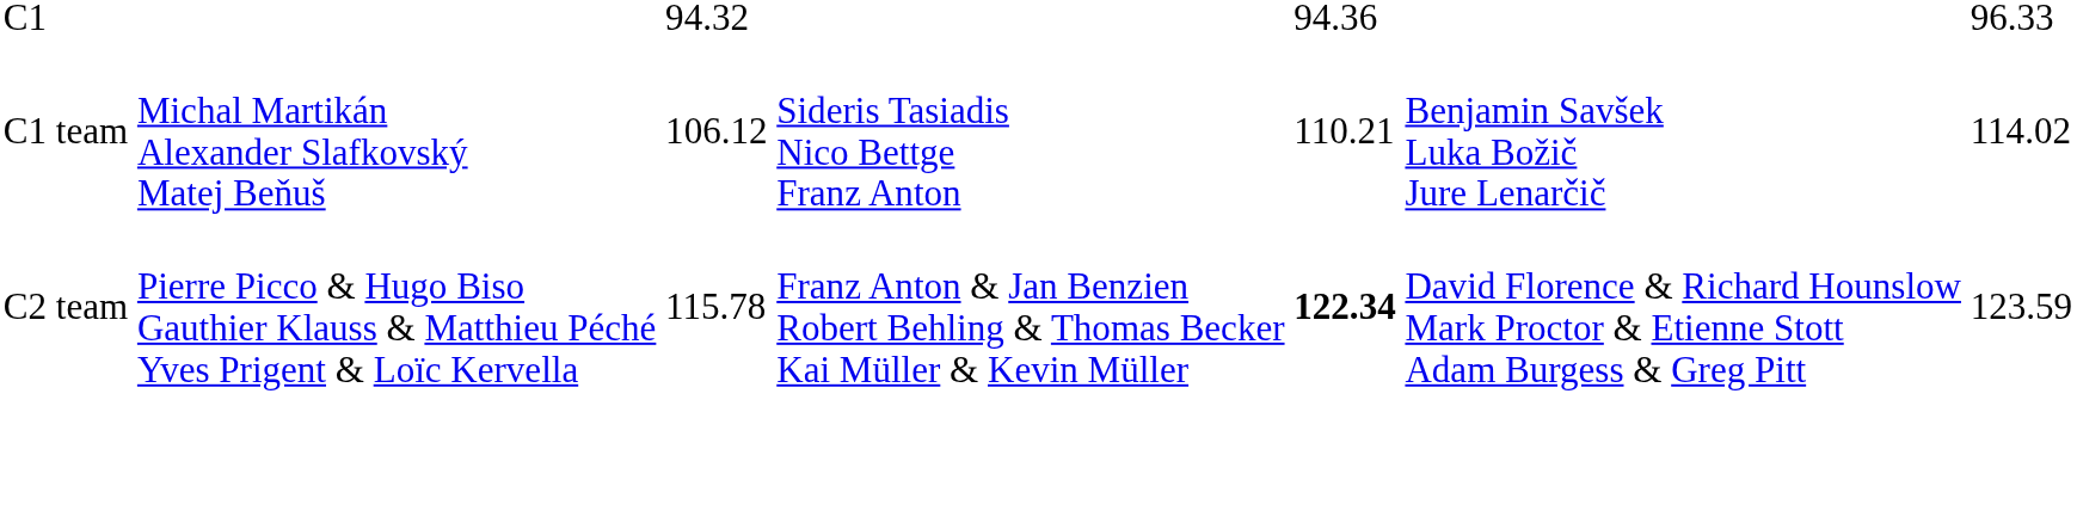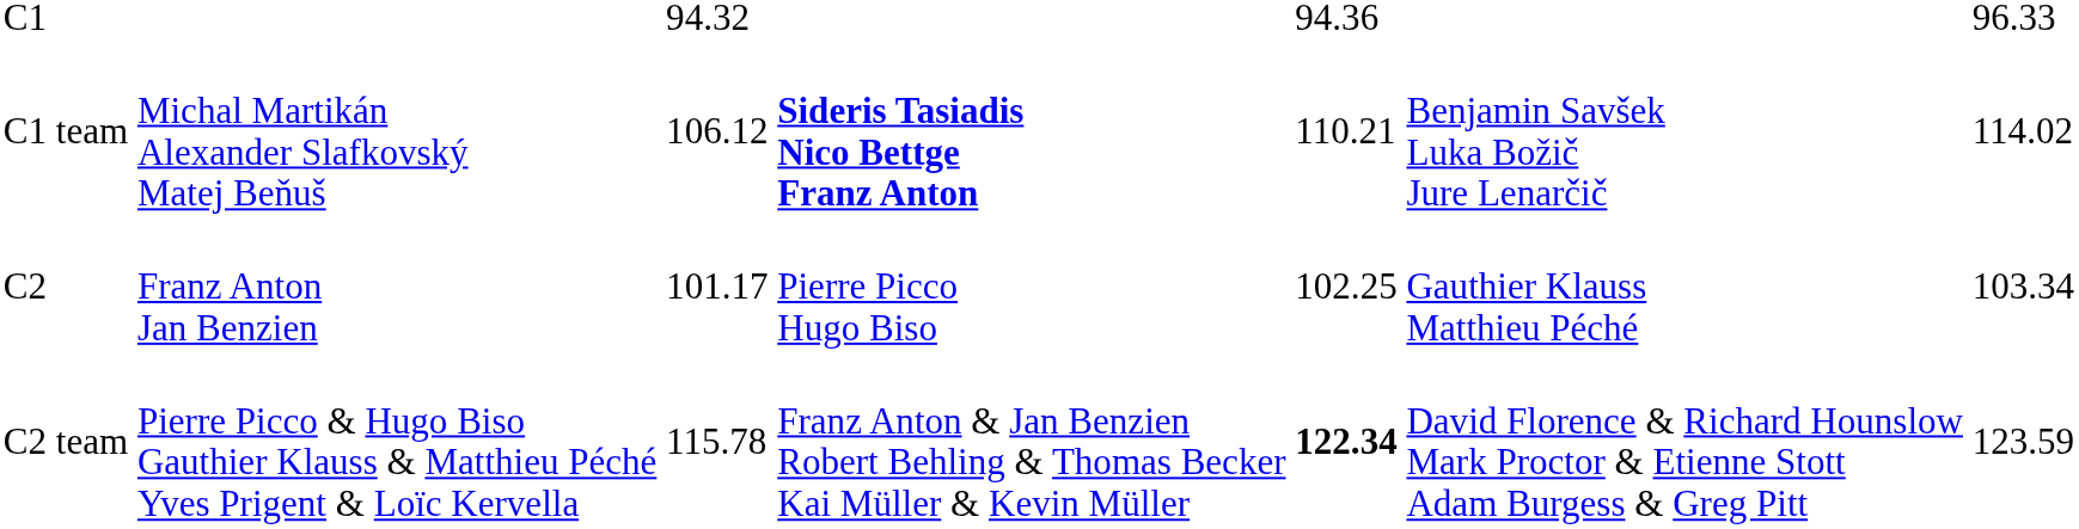C1 team | column 4: normal -> bold
+ row: C2 | Franz Anton Jan Benzien | 101.17 | Pierre Picco Hugo Biso | 102.25 | Gauthier Klauss Matthieu Péché | 103.34
